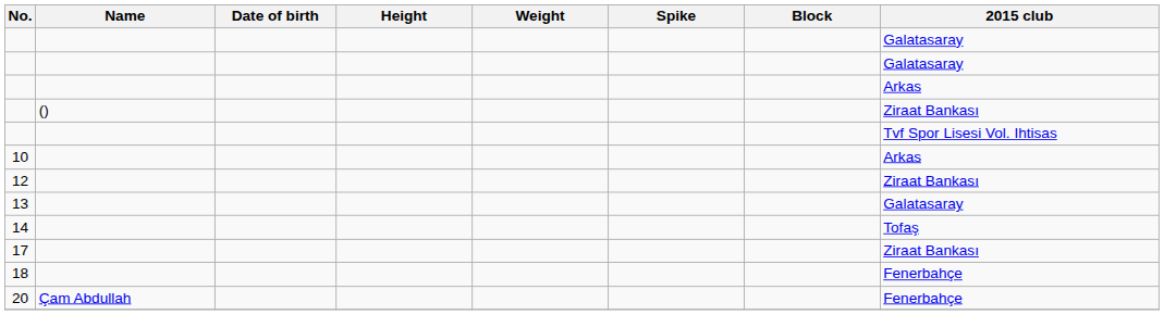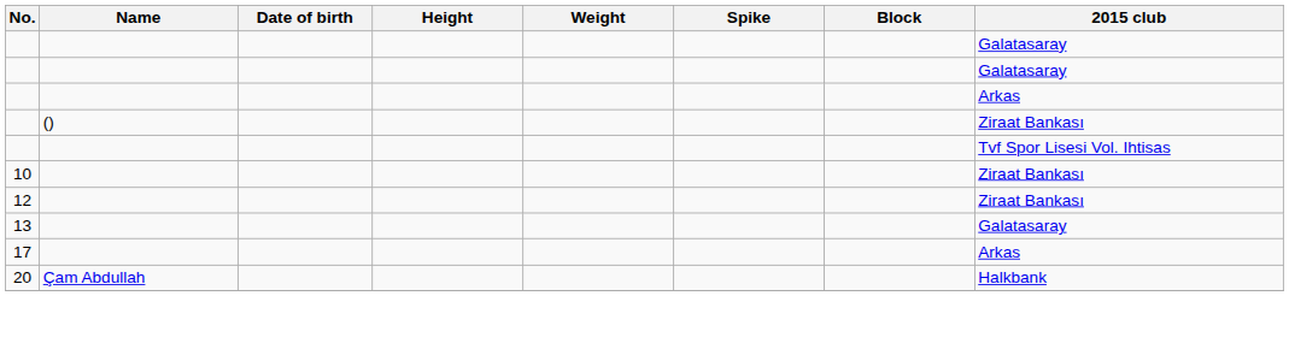10 | 2015 club: Arkas -> Ziraat Bankası
- row: 14 | Tofaş
17 | 2015 club: Ziraat Bankası -> Arkas
- row: 18 | Fenerbahçe
20 | 2015 club: Fenerbahçe -> Halkbank
